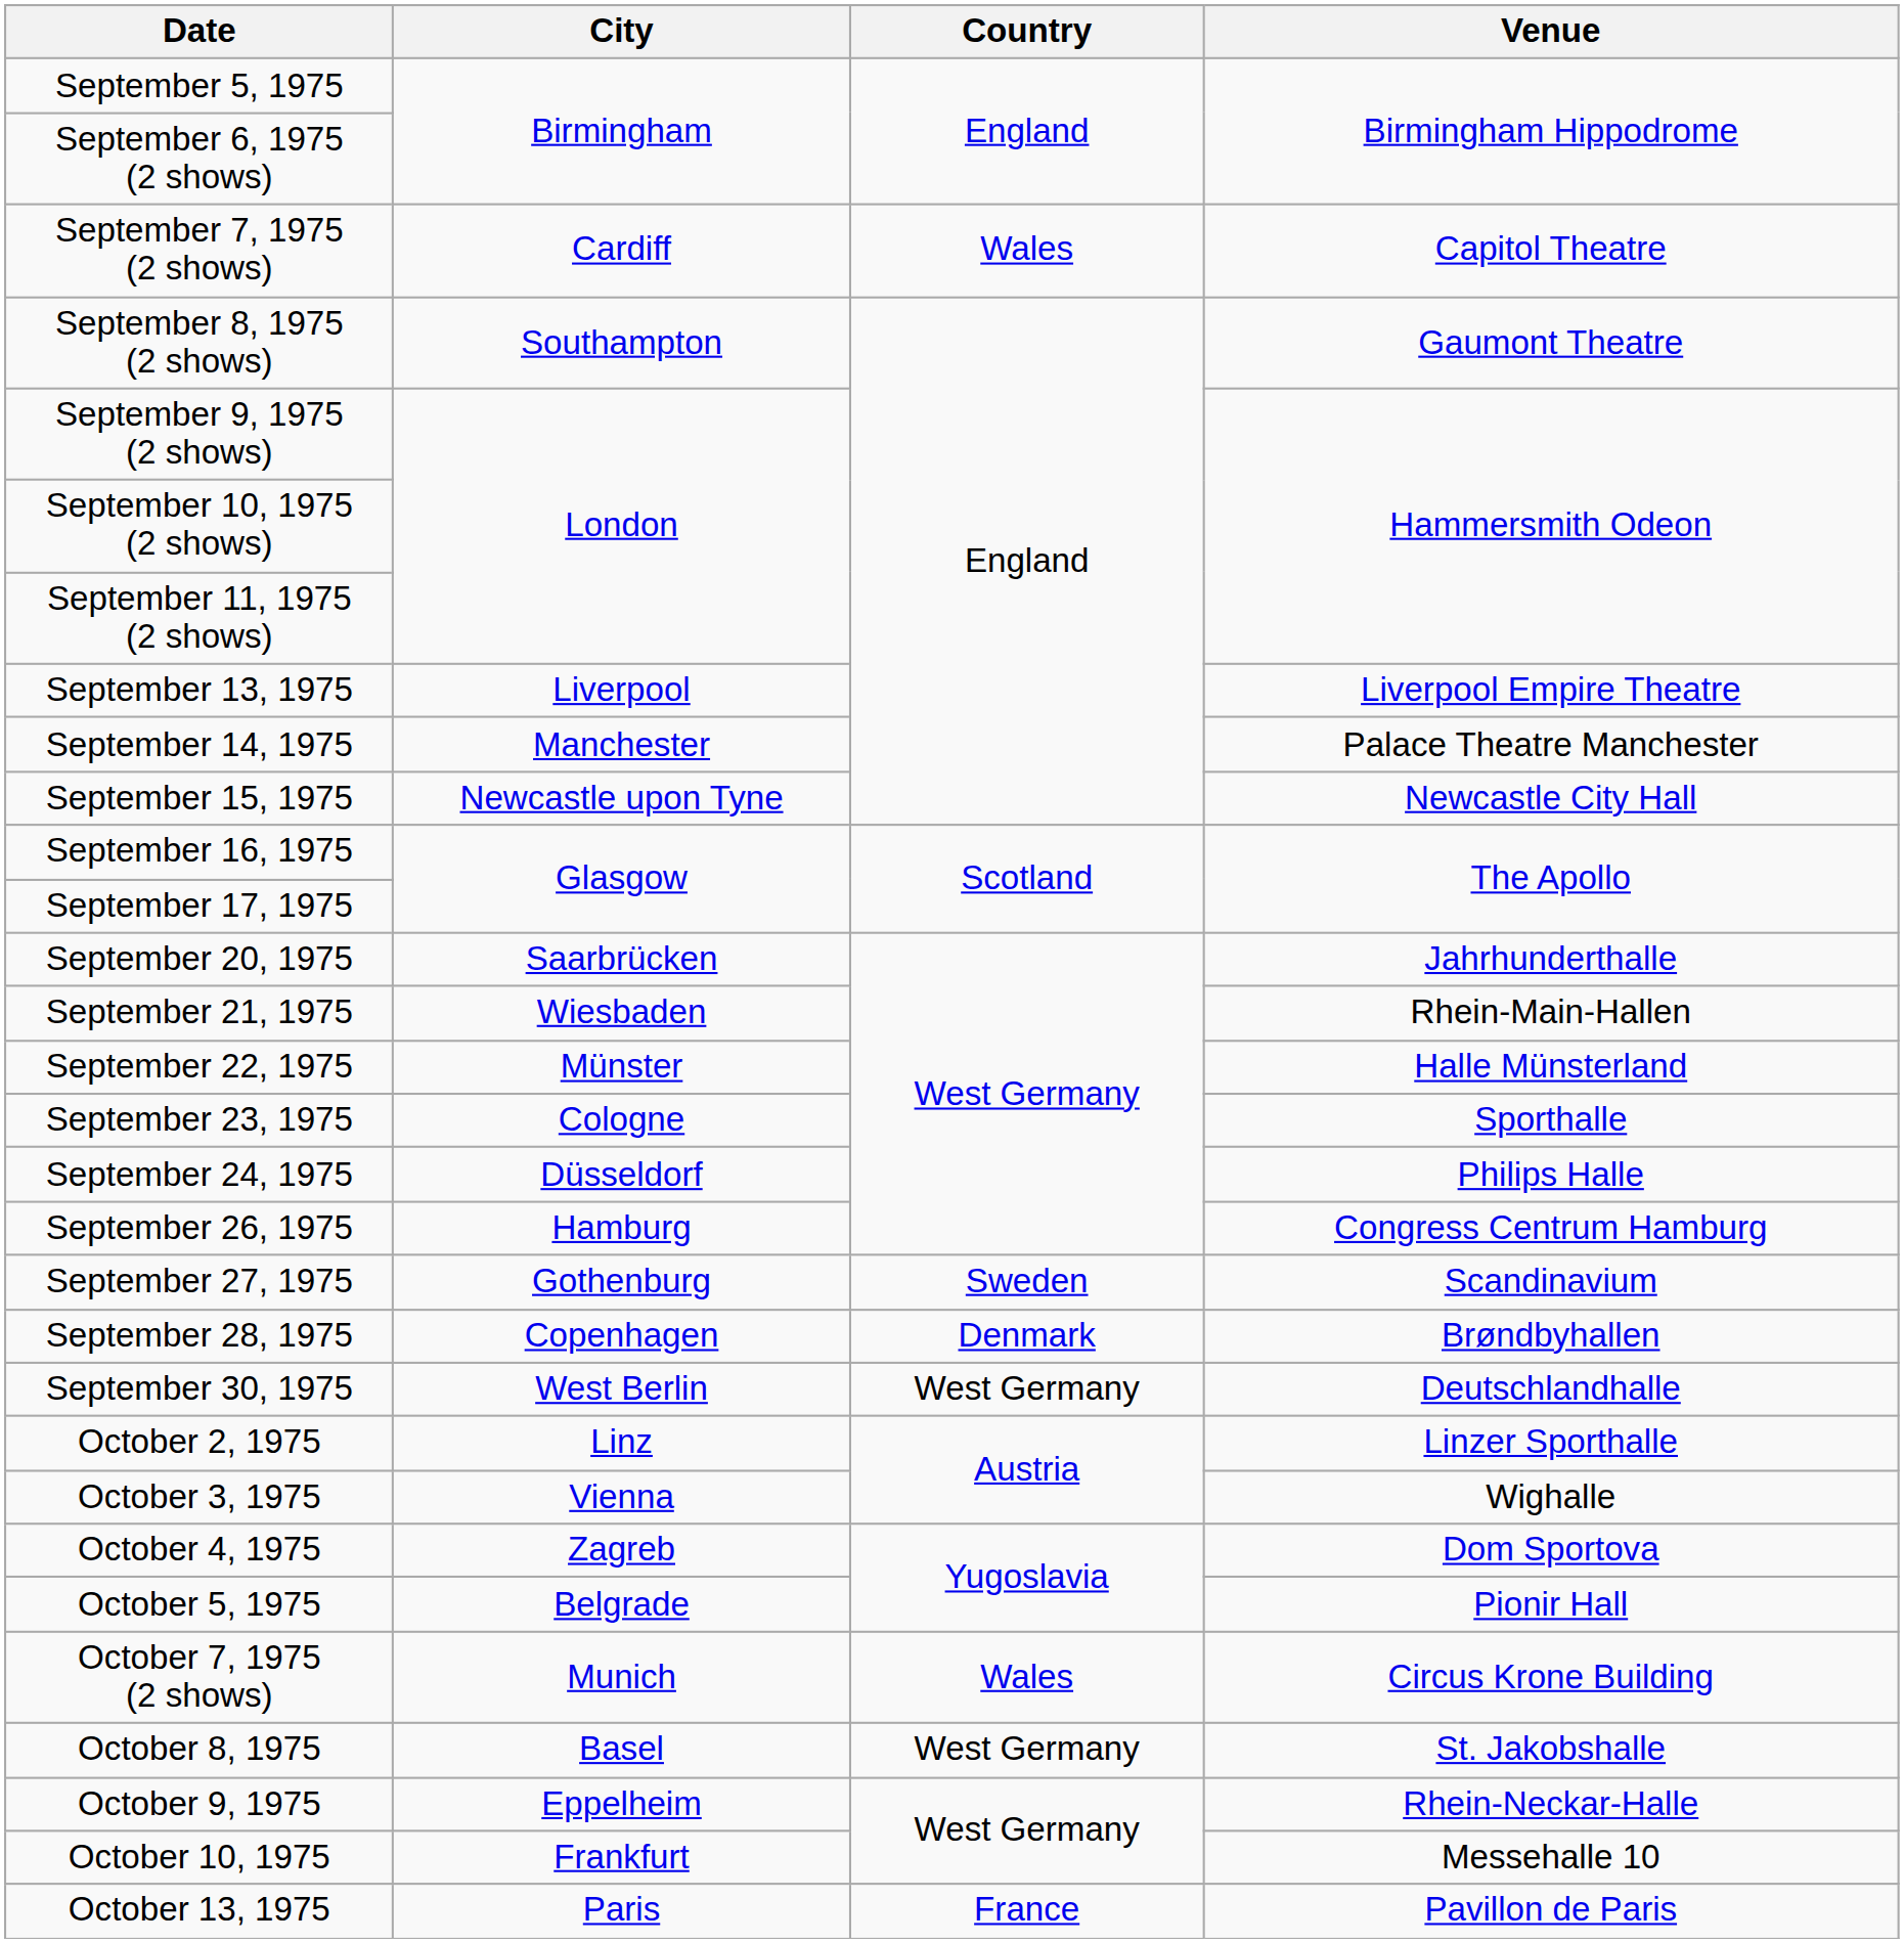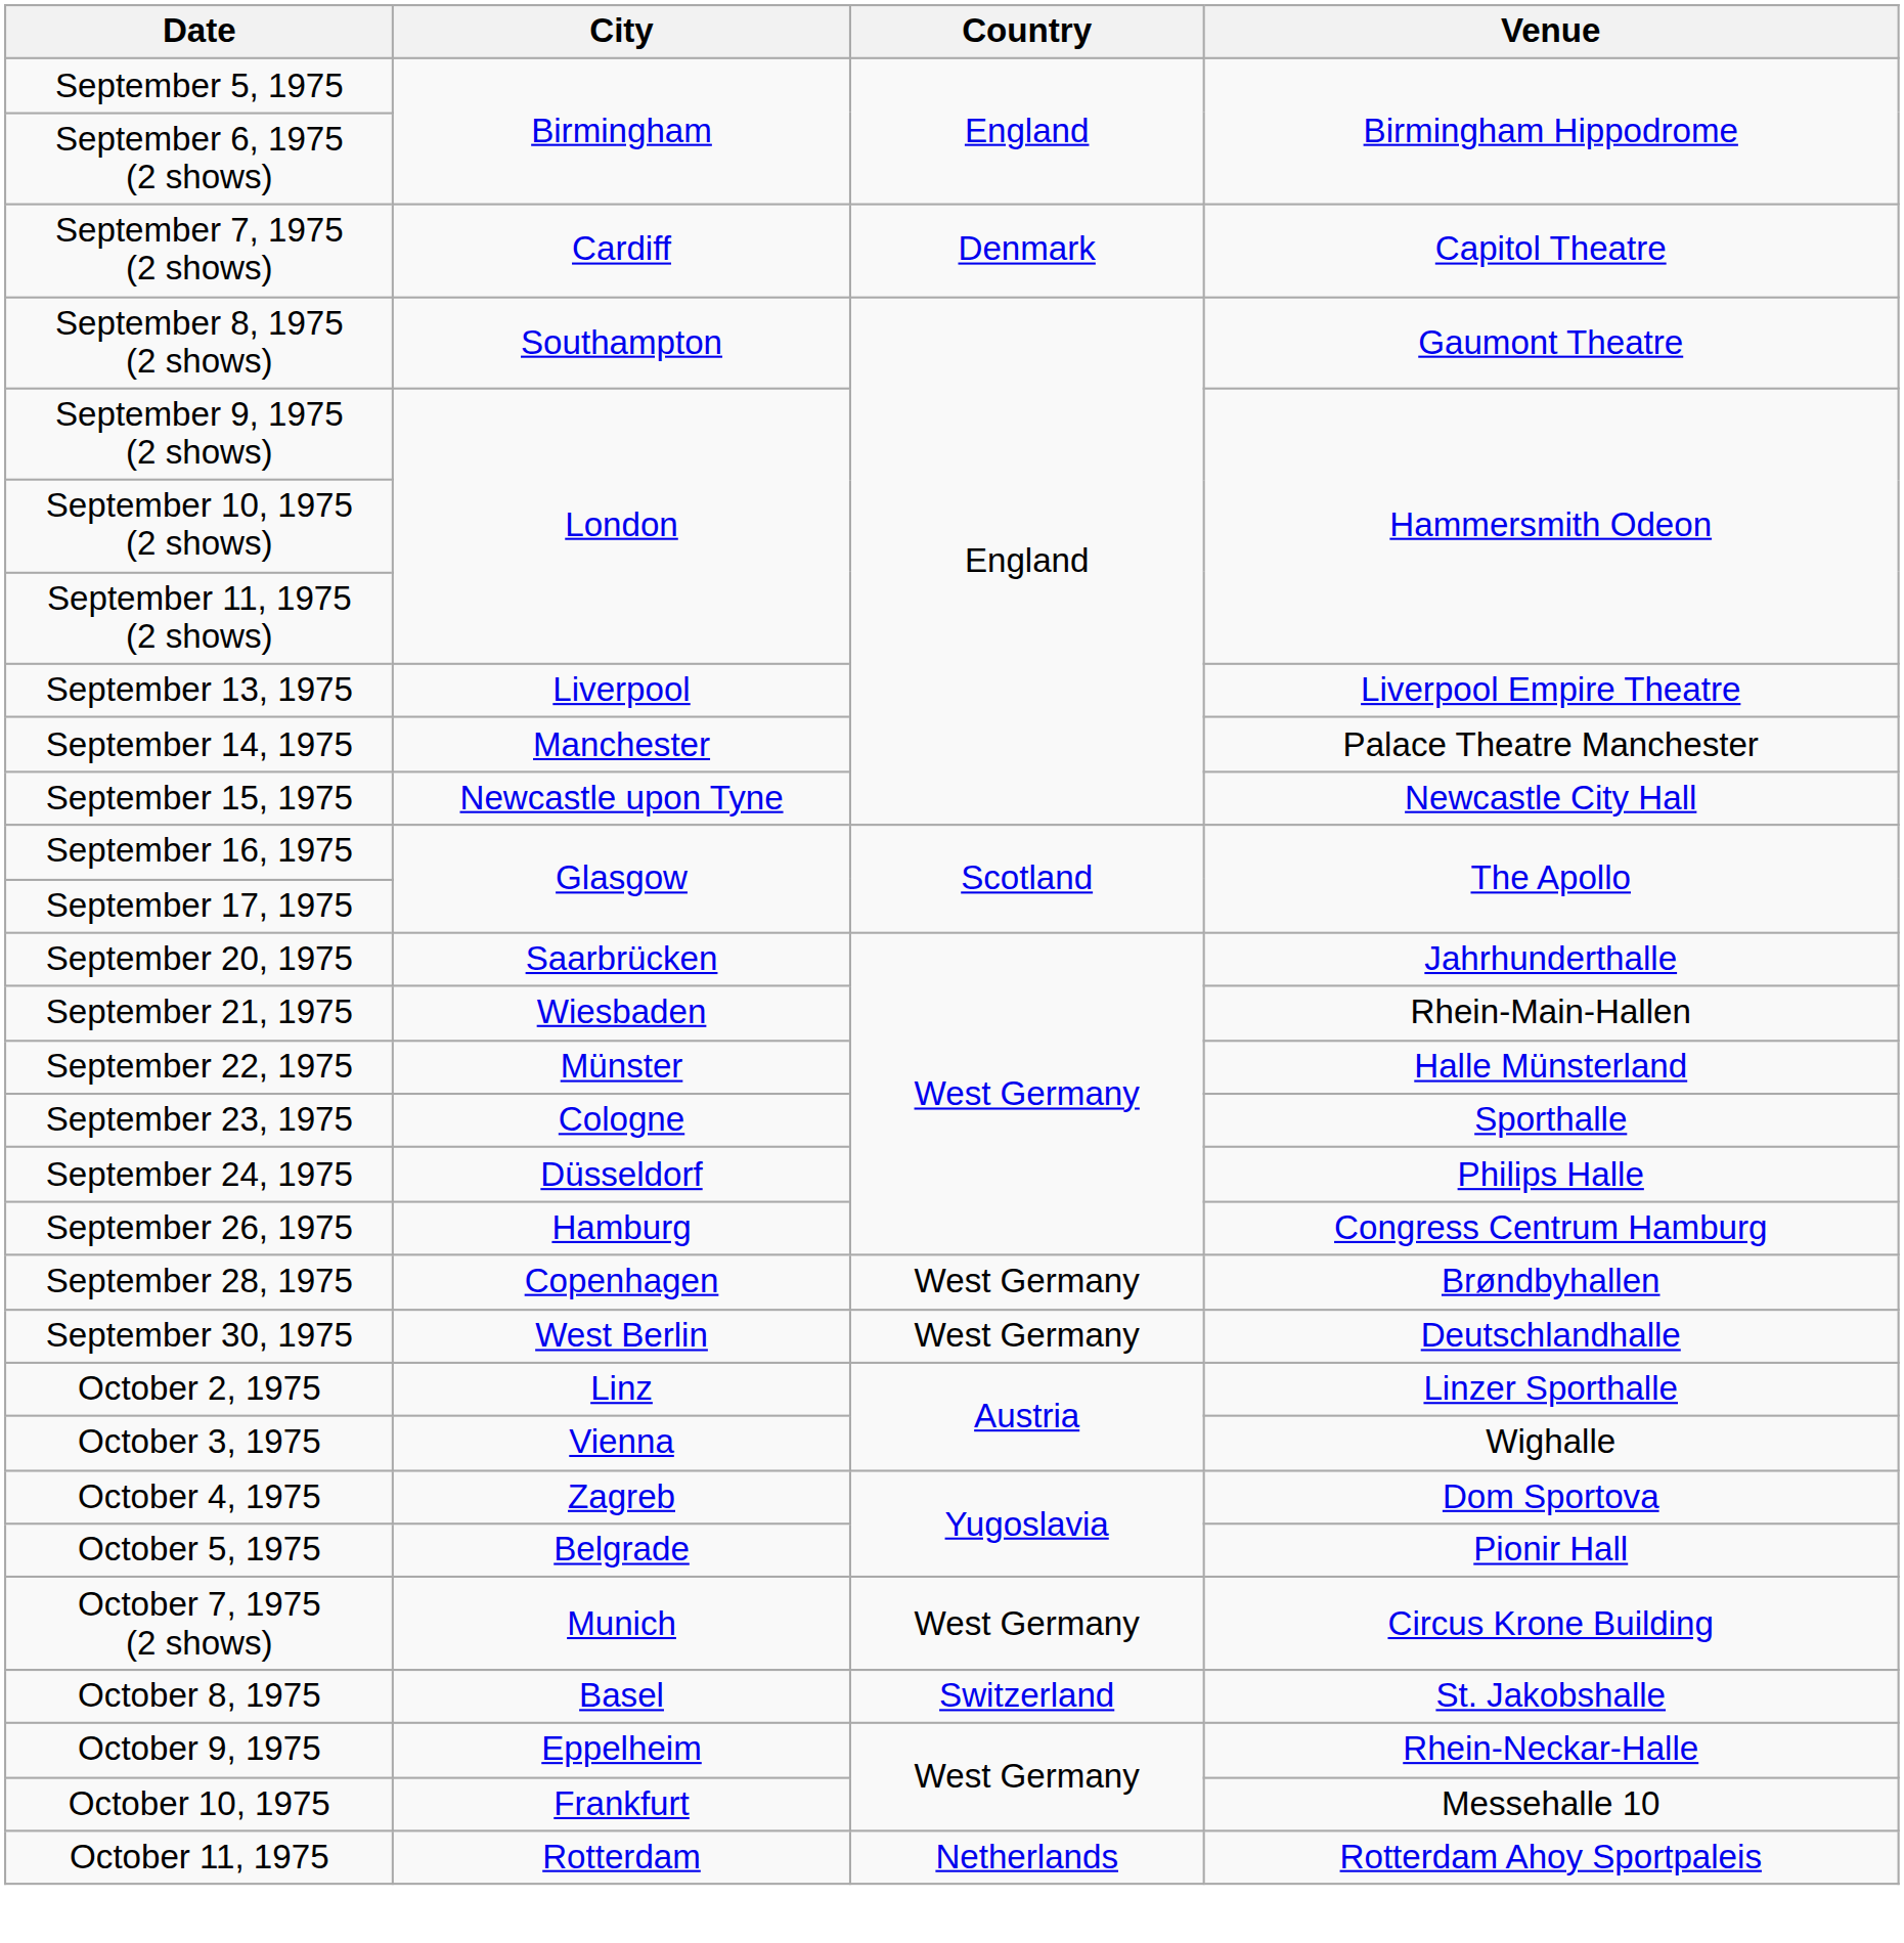September 7, 1975 (2 shows) | Country: Wales -> Denmark
- row: September 27, 1975 | Gothenburg | Sweden | Scandinavium
September 28, 1975 | Country: Denmark -> West Germany
October 7, 1975 (2 shows) | Country: Wales -> West Germany
October 8, 1975 | Country: West Germany -> Switzerland
+ row: October 11, 1975 | Rotterdam | Netherlands | Rotterdam Ahoy Sportpaleis
- row: October 13, 1975 | Paris | France | Pavillon de Paris
